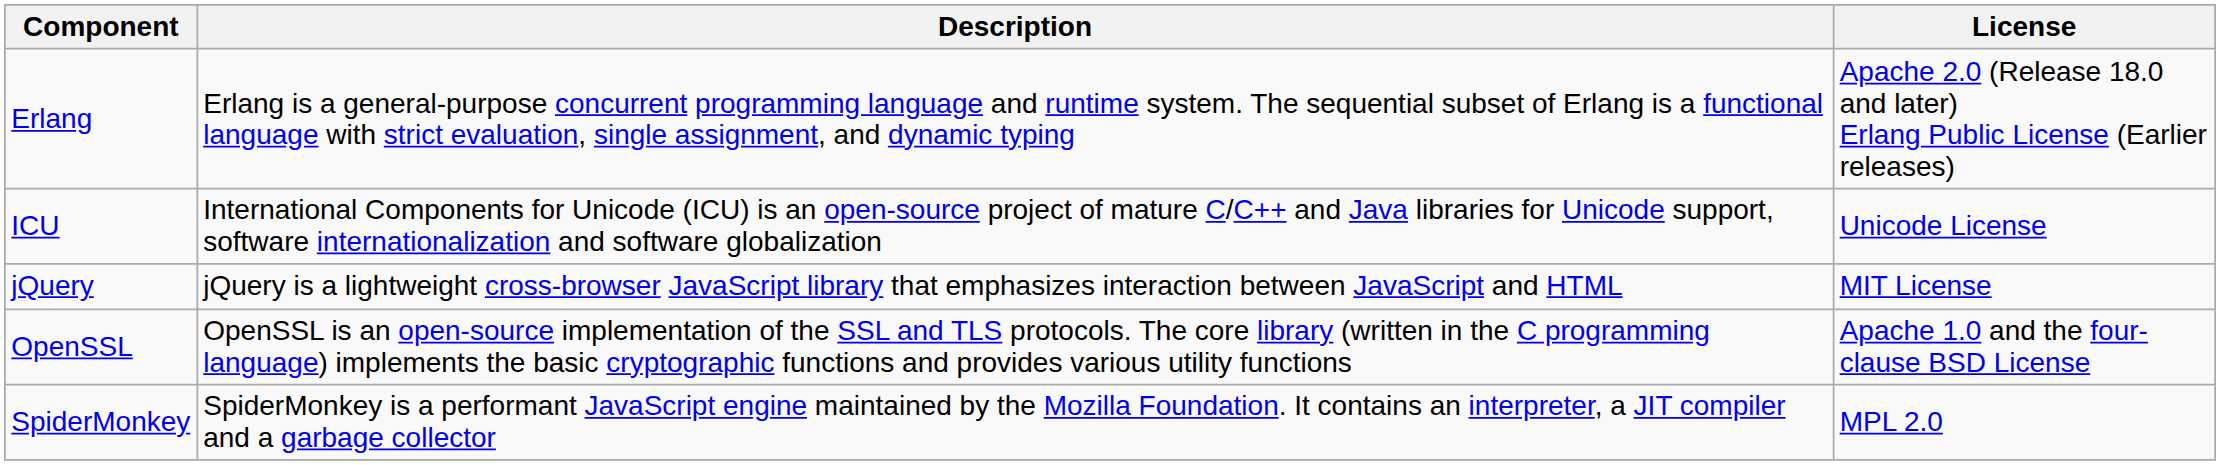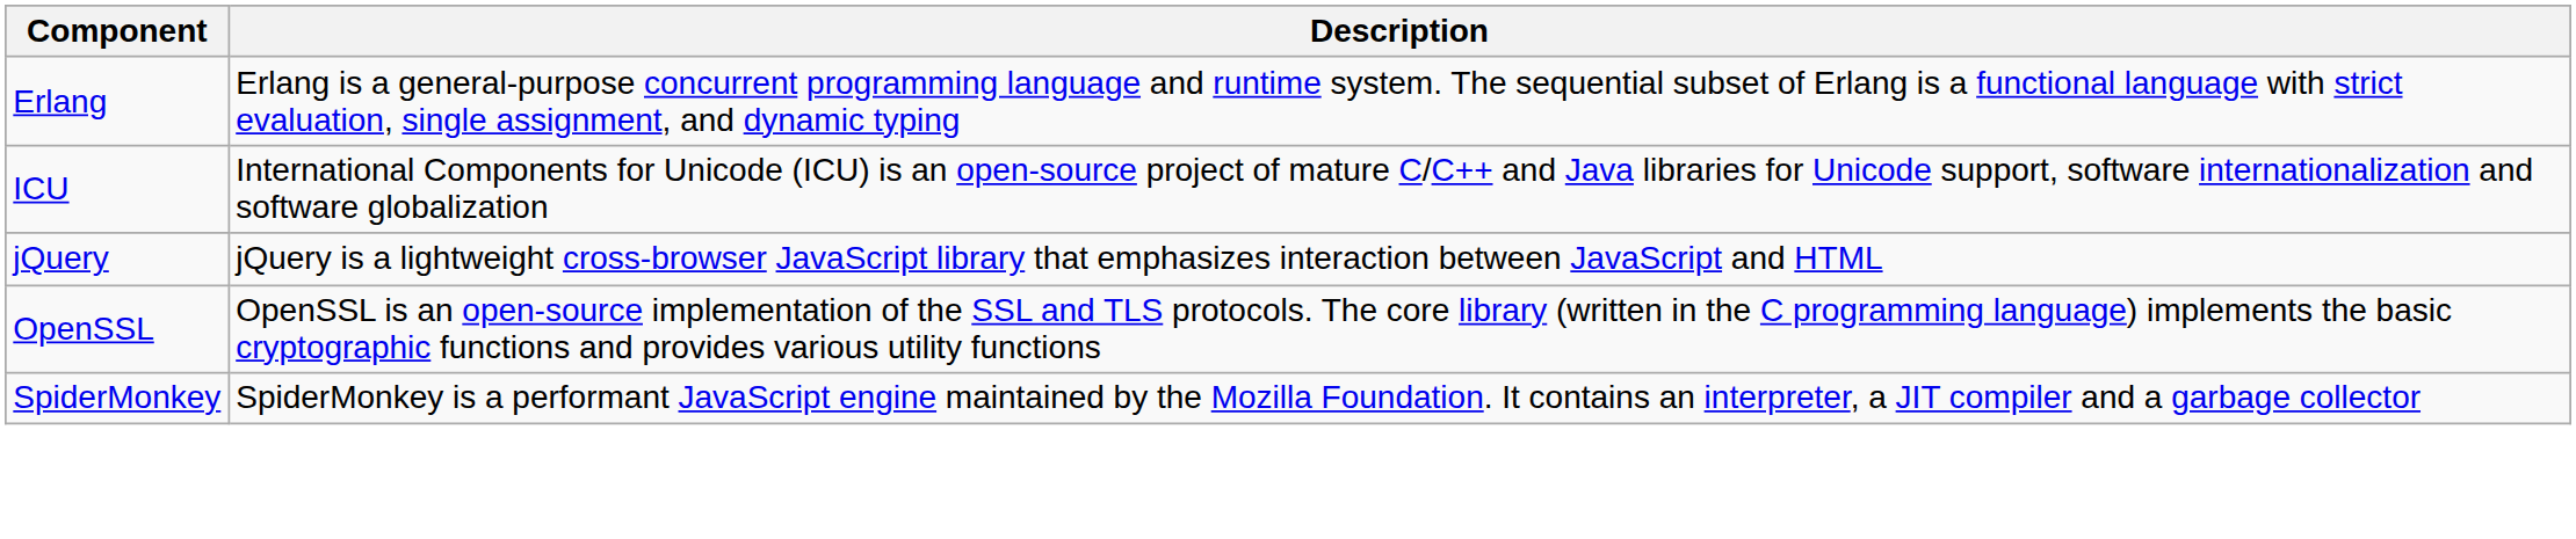- column: License | Apache 2.0 (Release 18.0 and later) Erlang Public License (Earlier releases) | Unicode License | MIT License | Apache 1.0 and the four-clause BSD License | MPL 2.0
